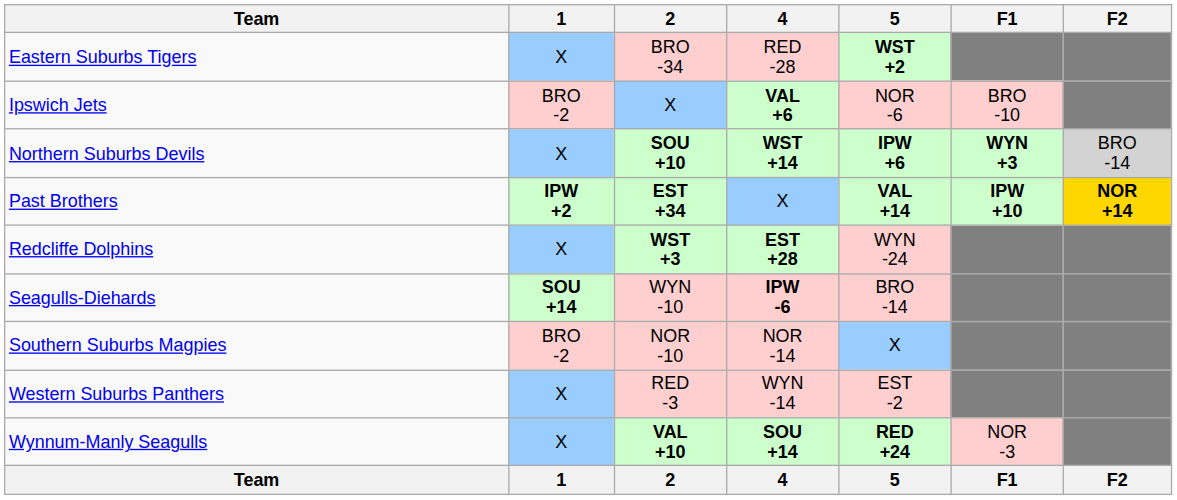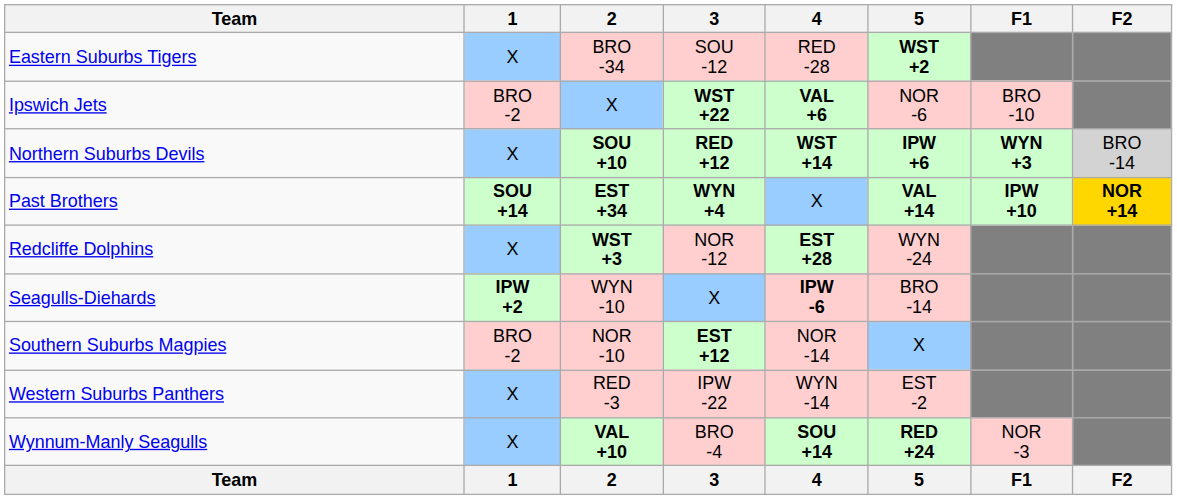+ column: 3 | SOU -12 | WST +22 | RED +12 | WYN +4 | NOR -12 | X | EST +12 | IPW -22 | BRO -4 | 3
Past Brothers | 1: IPW +2 -> SOU +14
Seagulls-Diehards | 1: SOU +14 -> IPW +2
